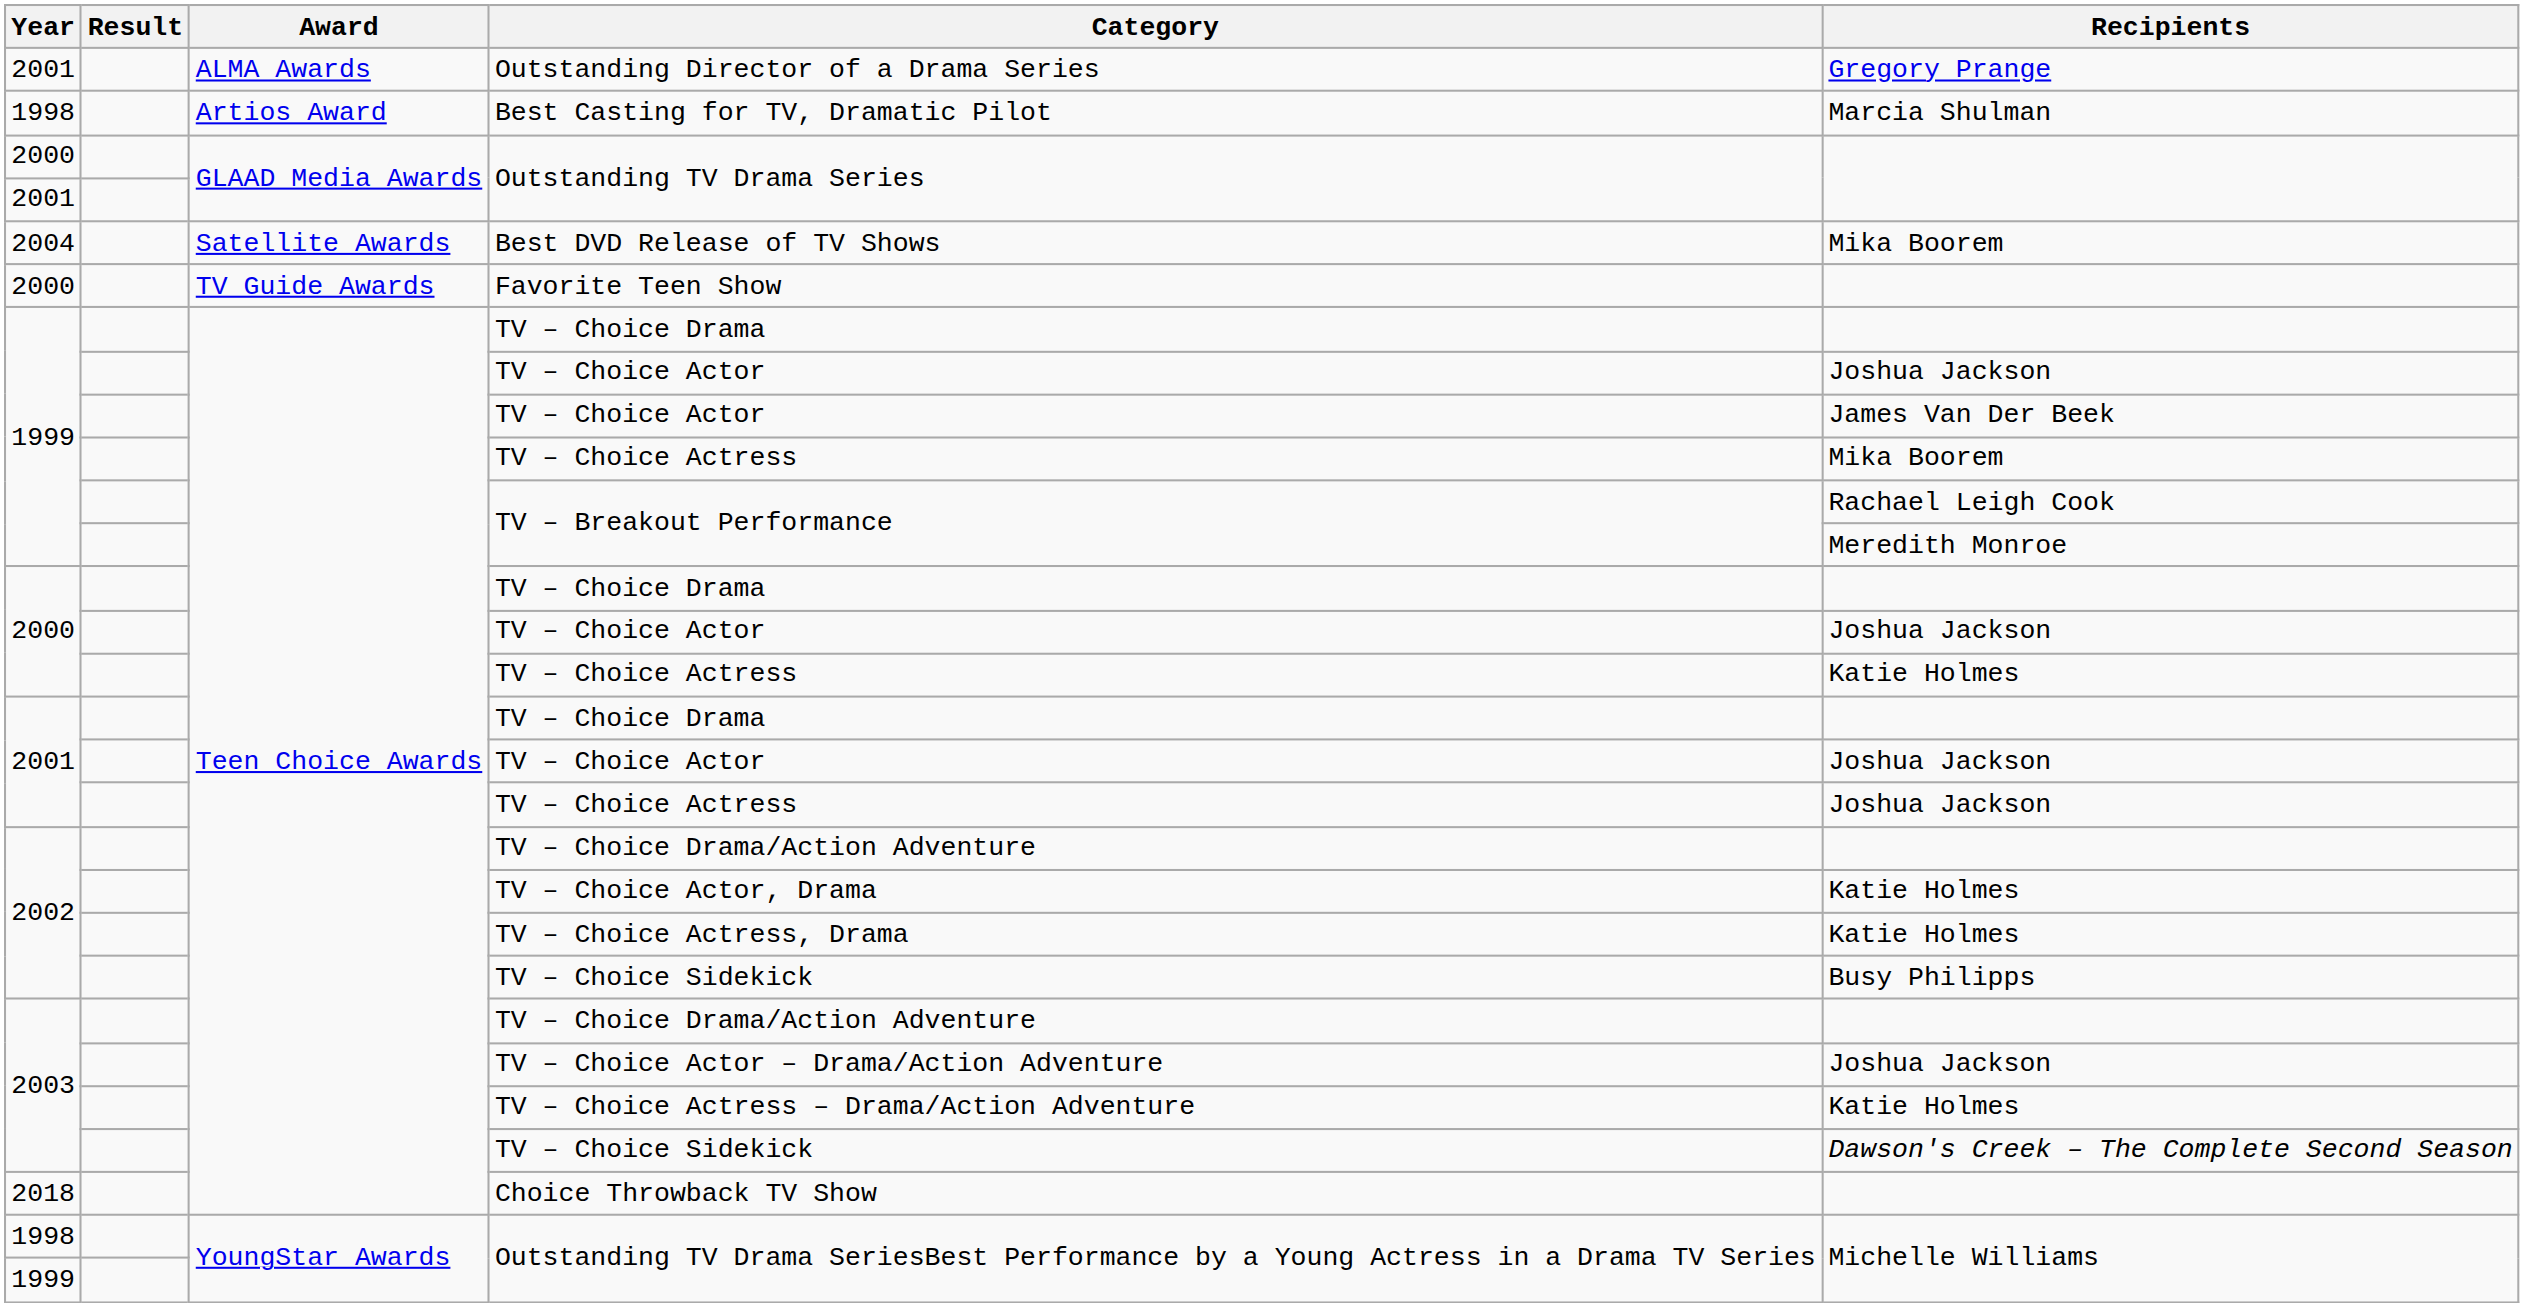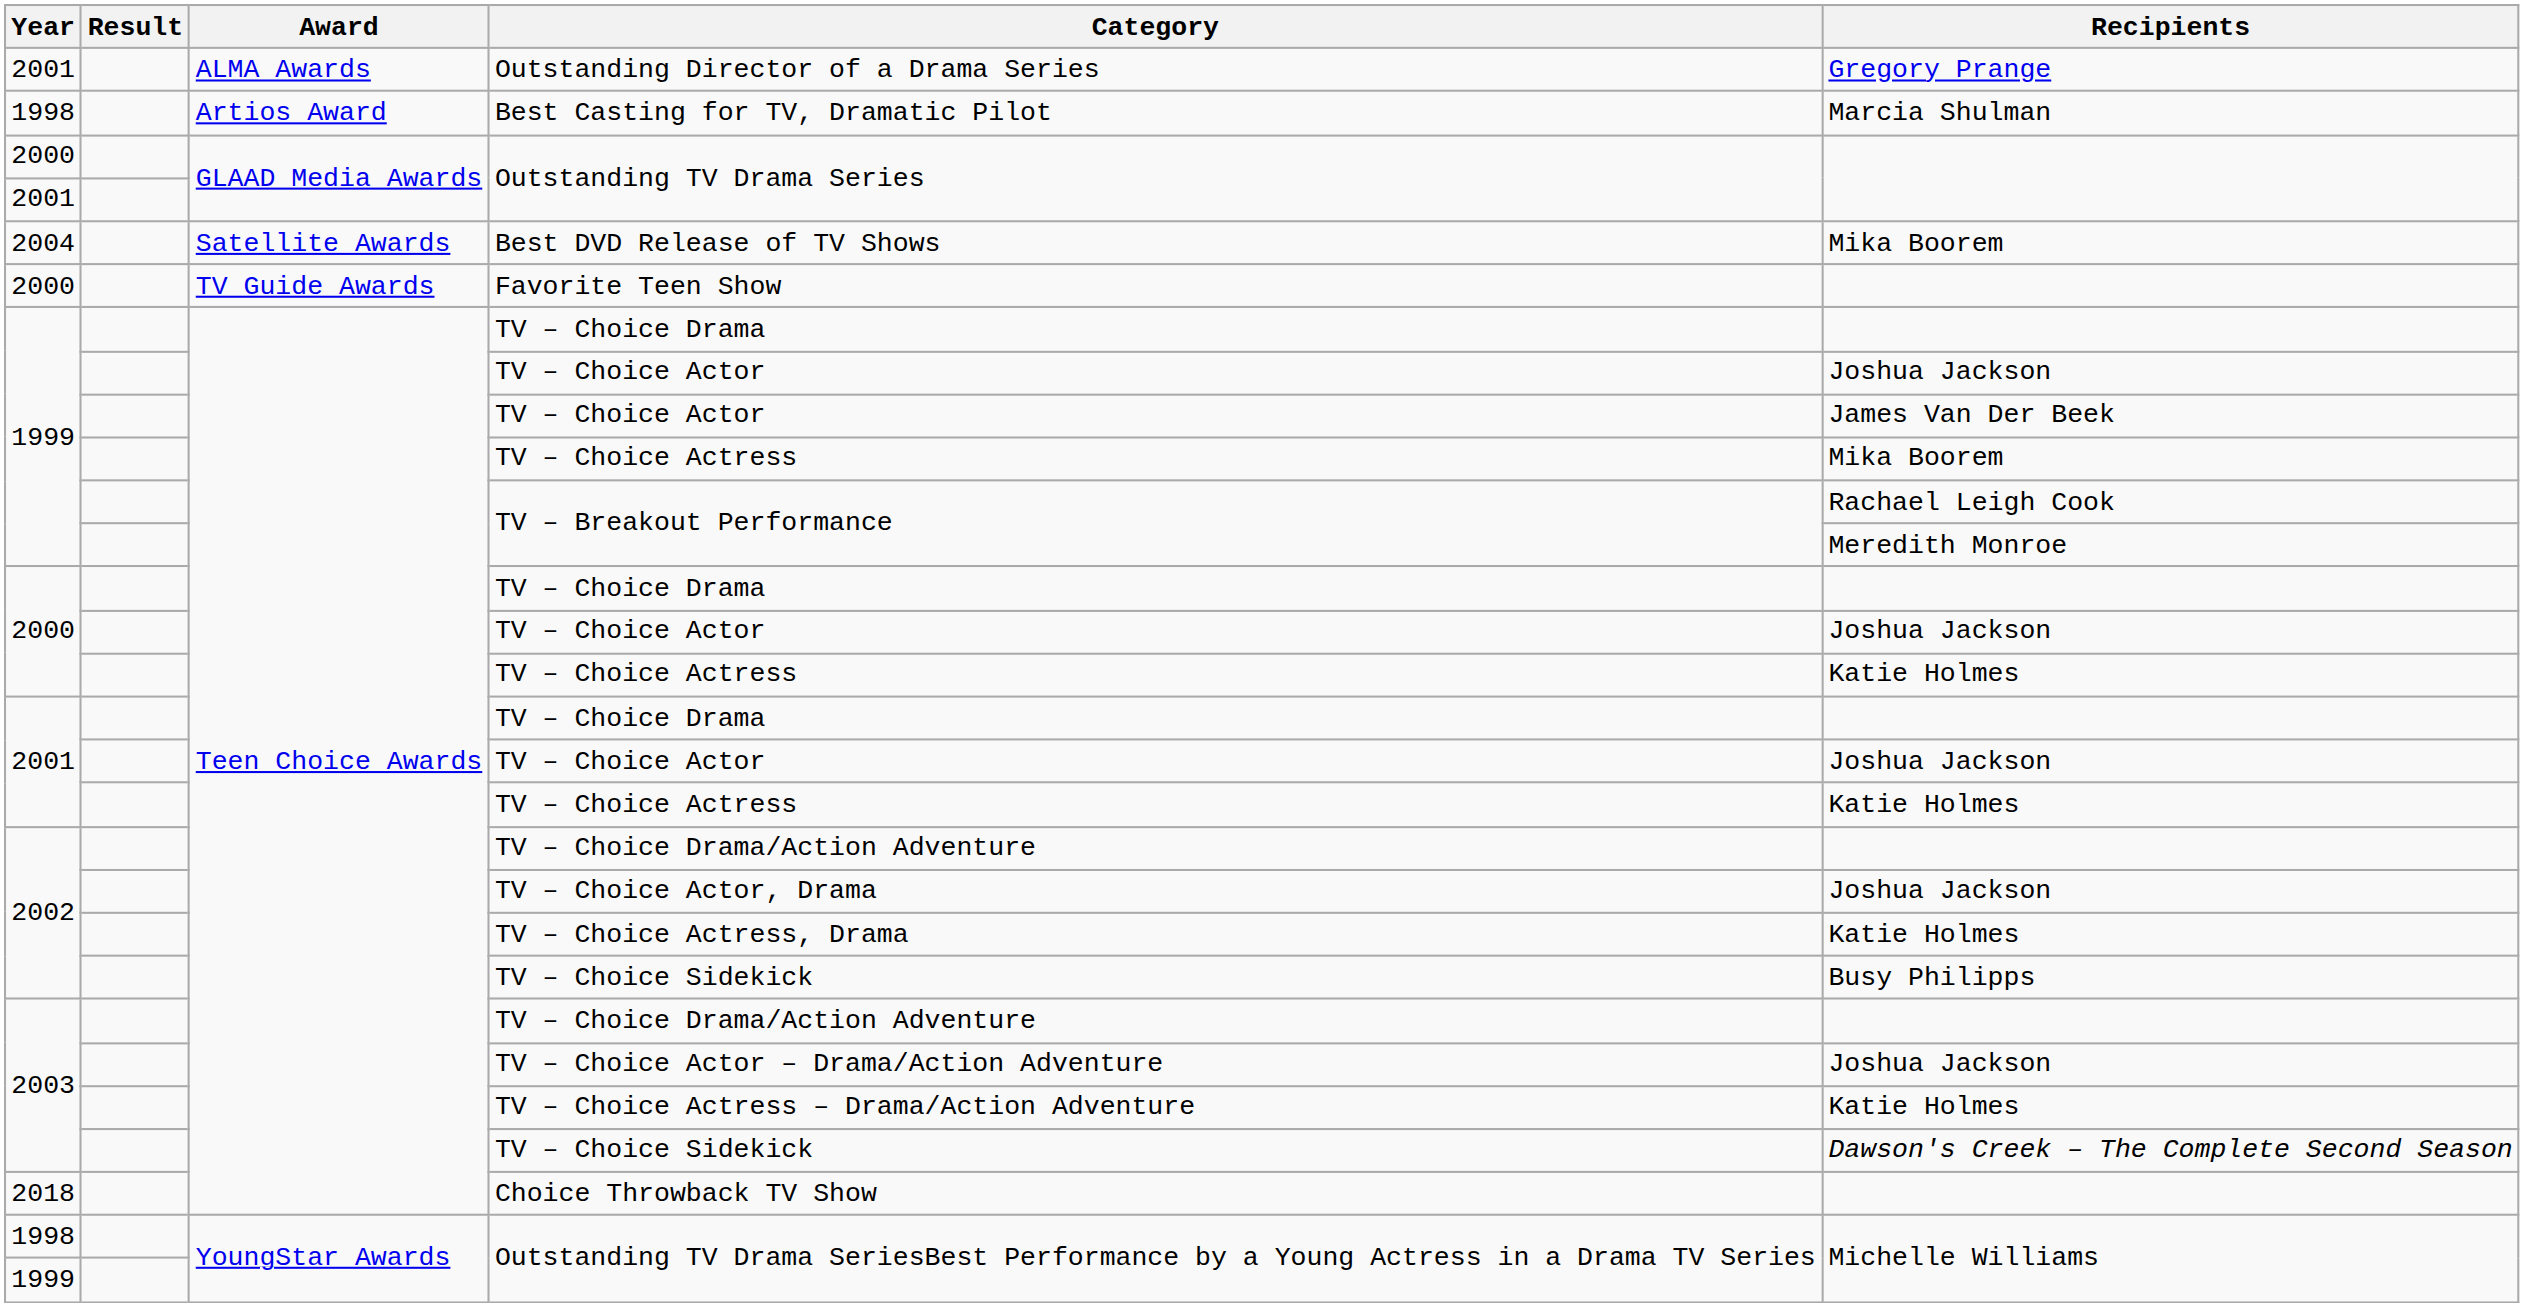2001 / TV – Choice Actress | Recipients: Joshua Jackson -> Katie Holmes
TV – Choice Actor, Drama | Recipients: Katie Holmes -> Joshua Jackson
